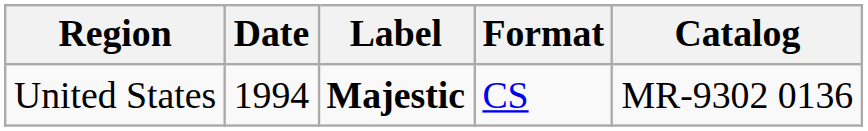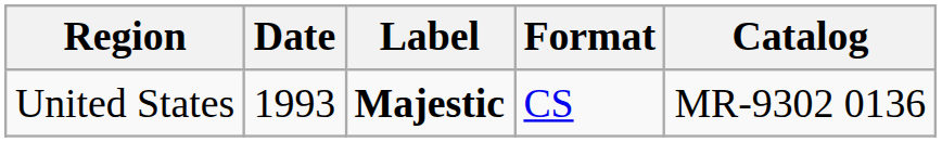United States | Date: 1994 -> 1993
